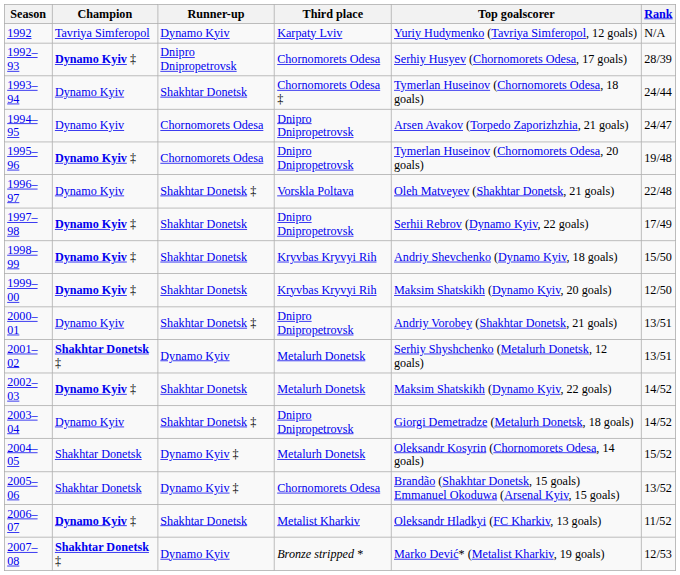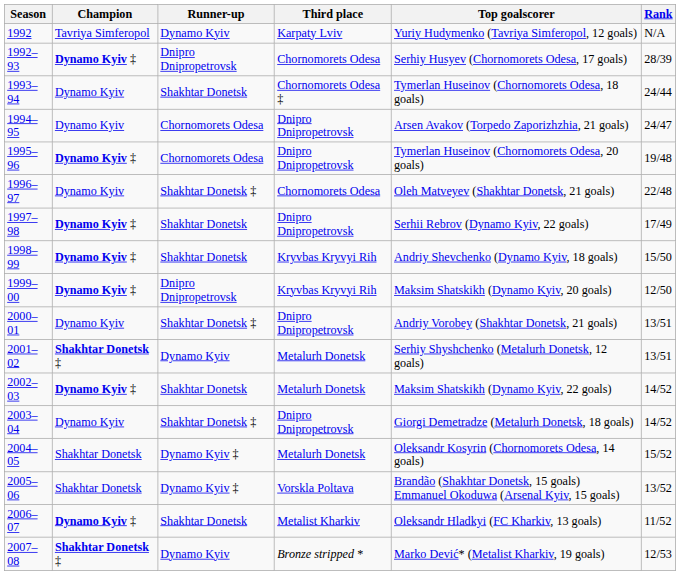1996–97 | Third place: Vorskla Poltava -> Chornomorets Odesa
1999–00 | Runner-up: Shakhtar Donetsk -> Dnipro Dnipropetrovsk
2005–06 | Third place: Chornomorets Odesa -> Vorskla Poltava
